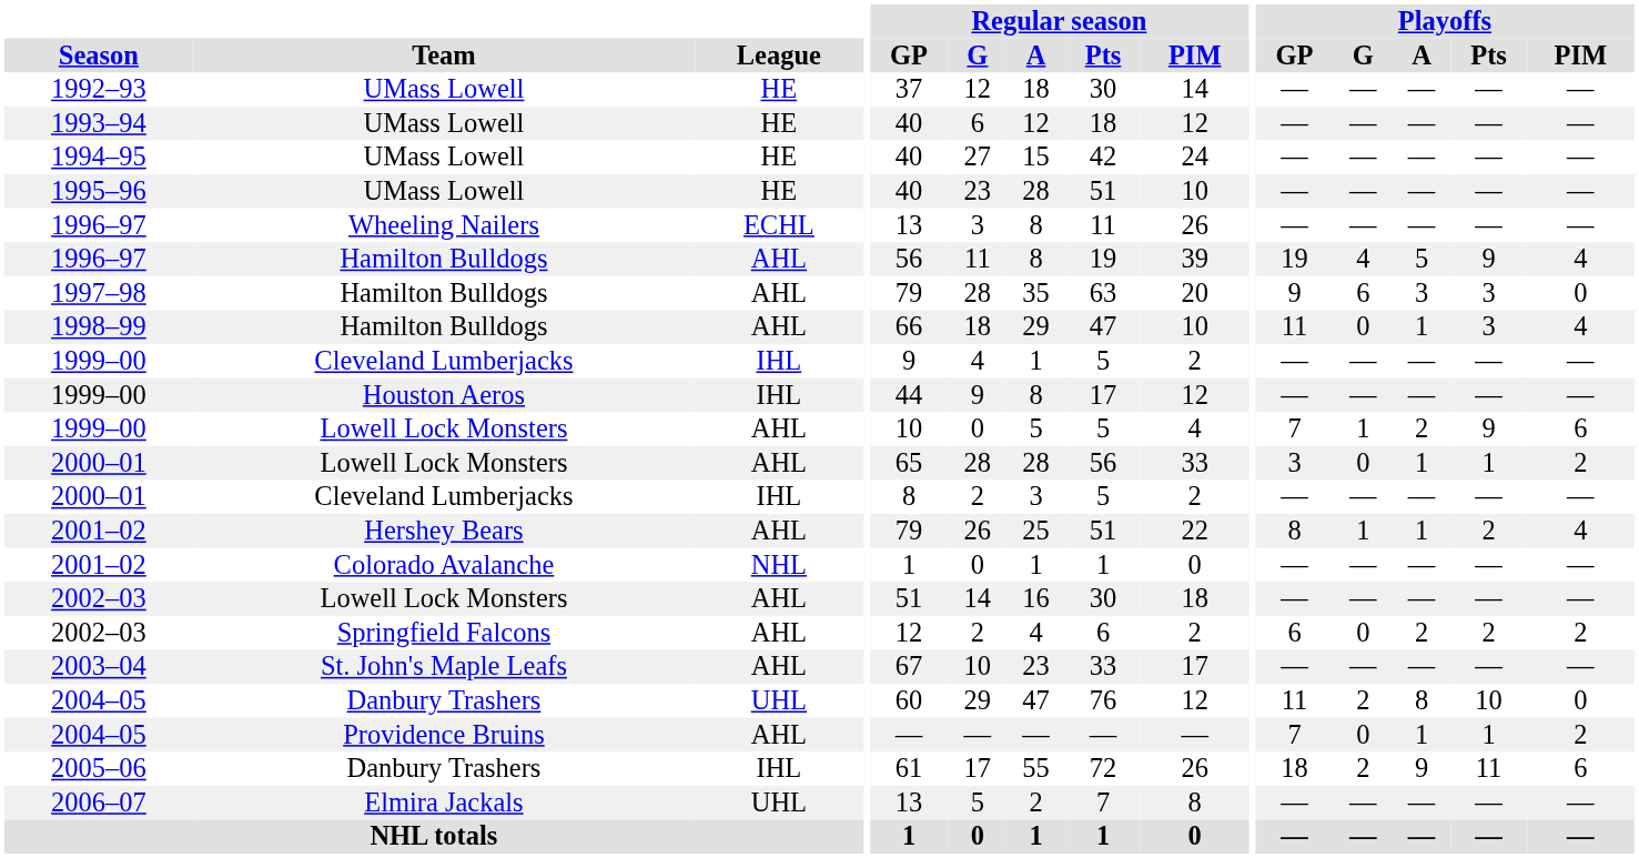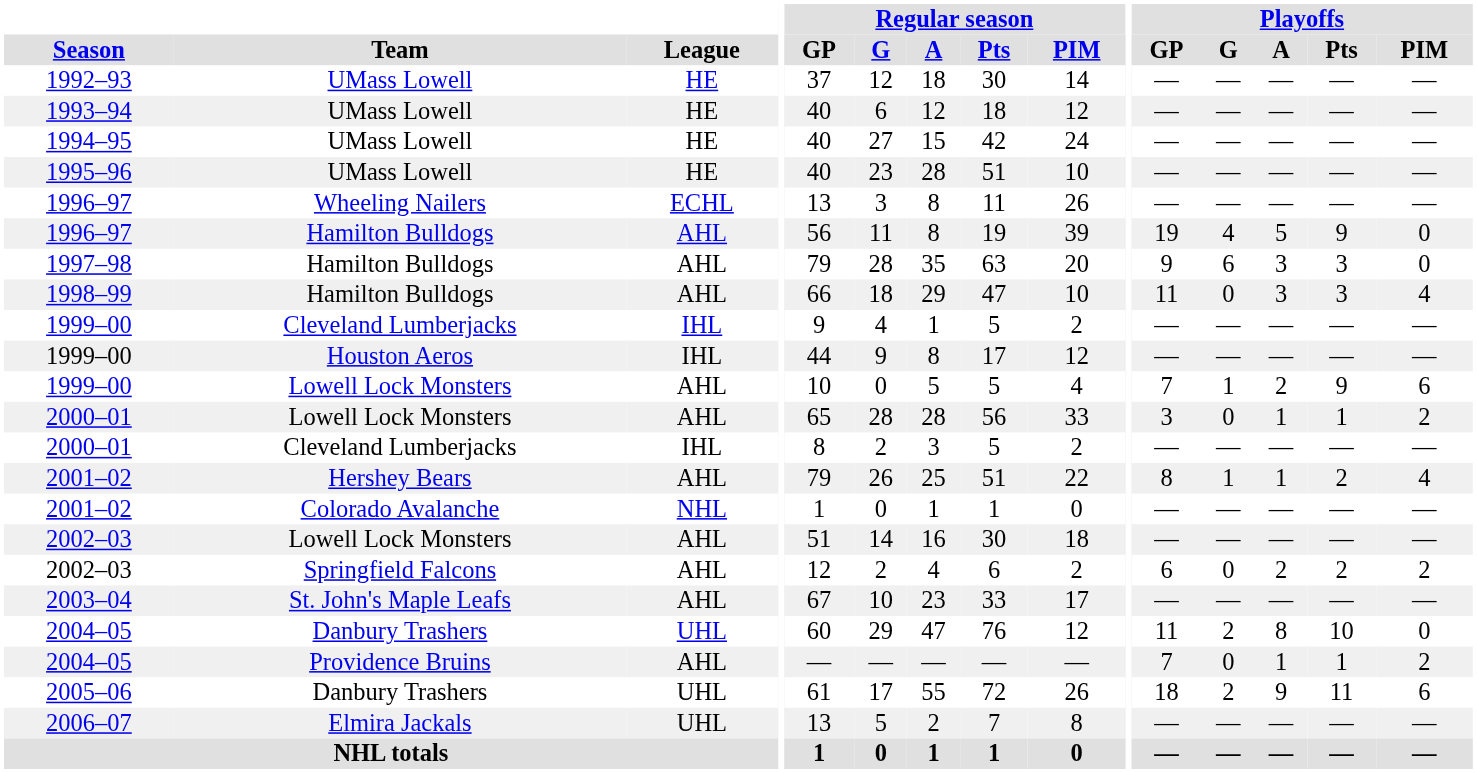1996–97 / Hamilton Bulldogs | Playoffs / PIM: 4 -> 0
1998–99 | Playoffs / A: 1 -> 3
2005–06 | League: IHL -> UHL
